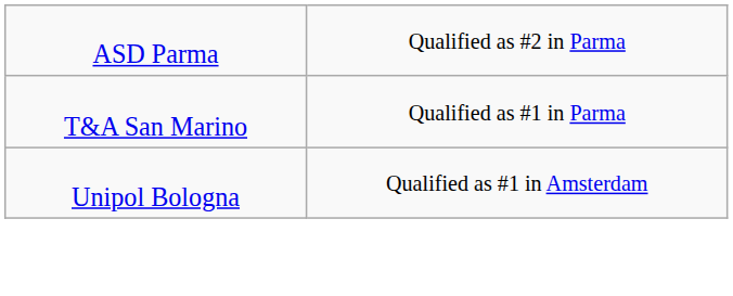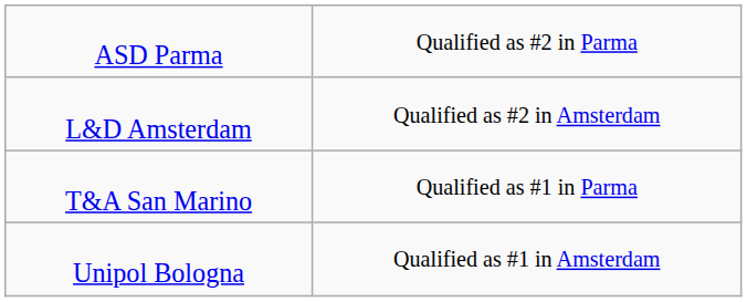+ row: L&D Amsterdam | Qualified as #2 in Amsterdam
